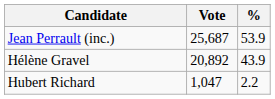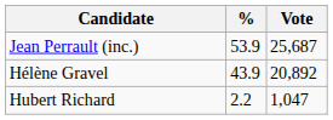columns swapped: Vote <-> %
